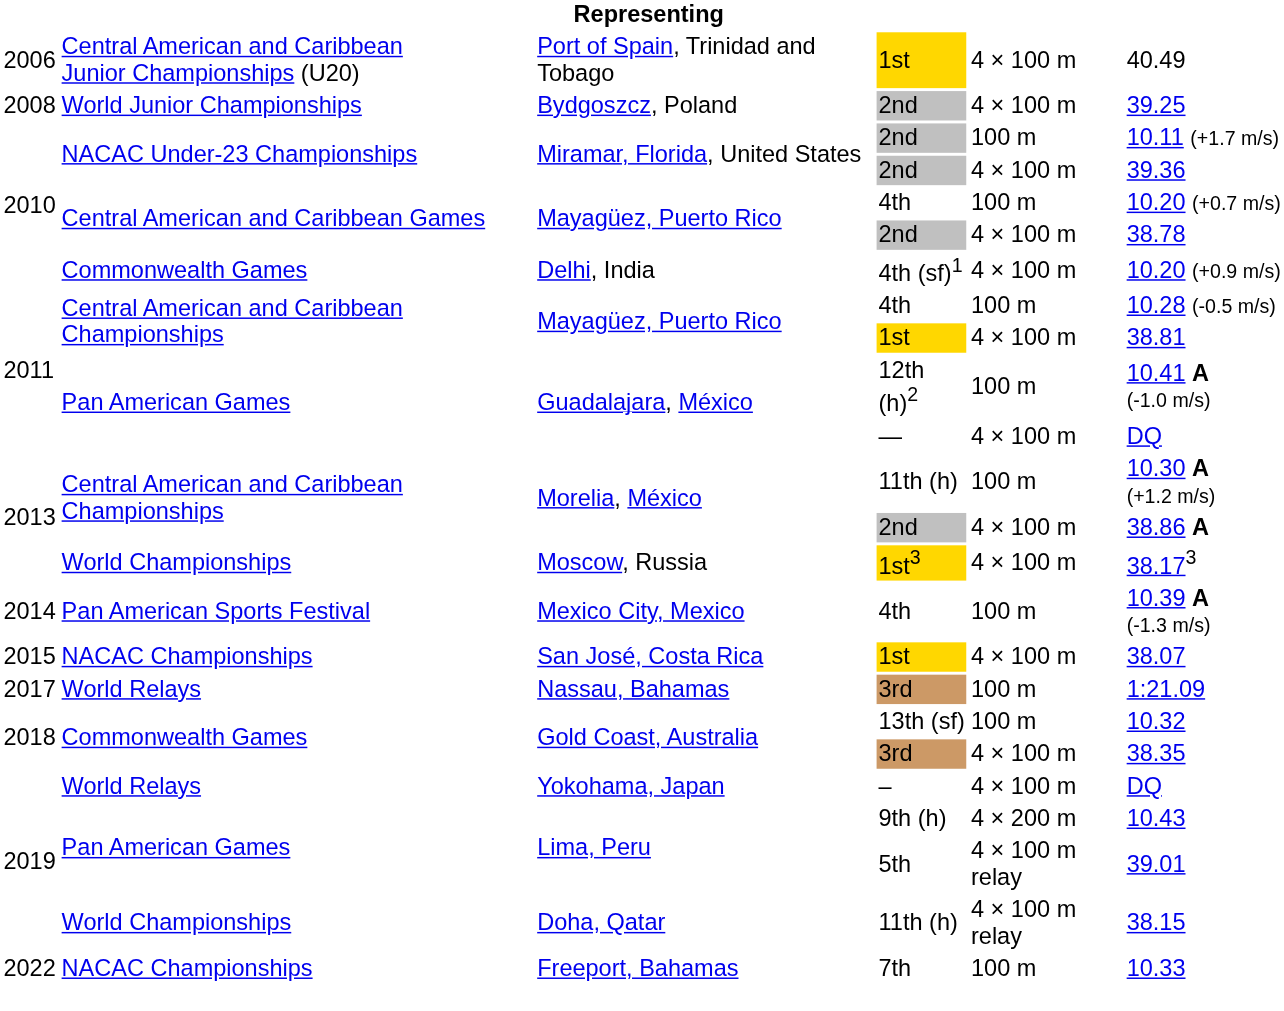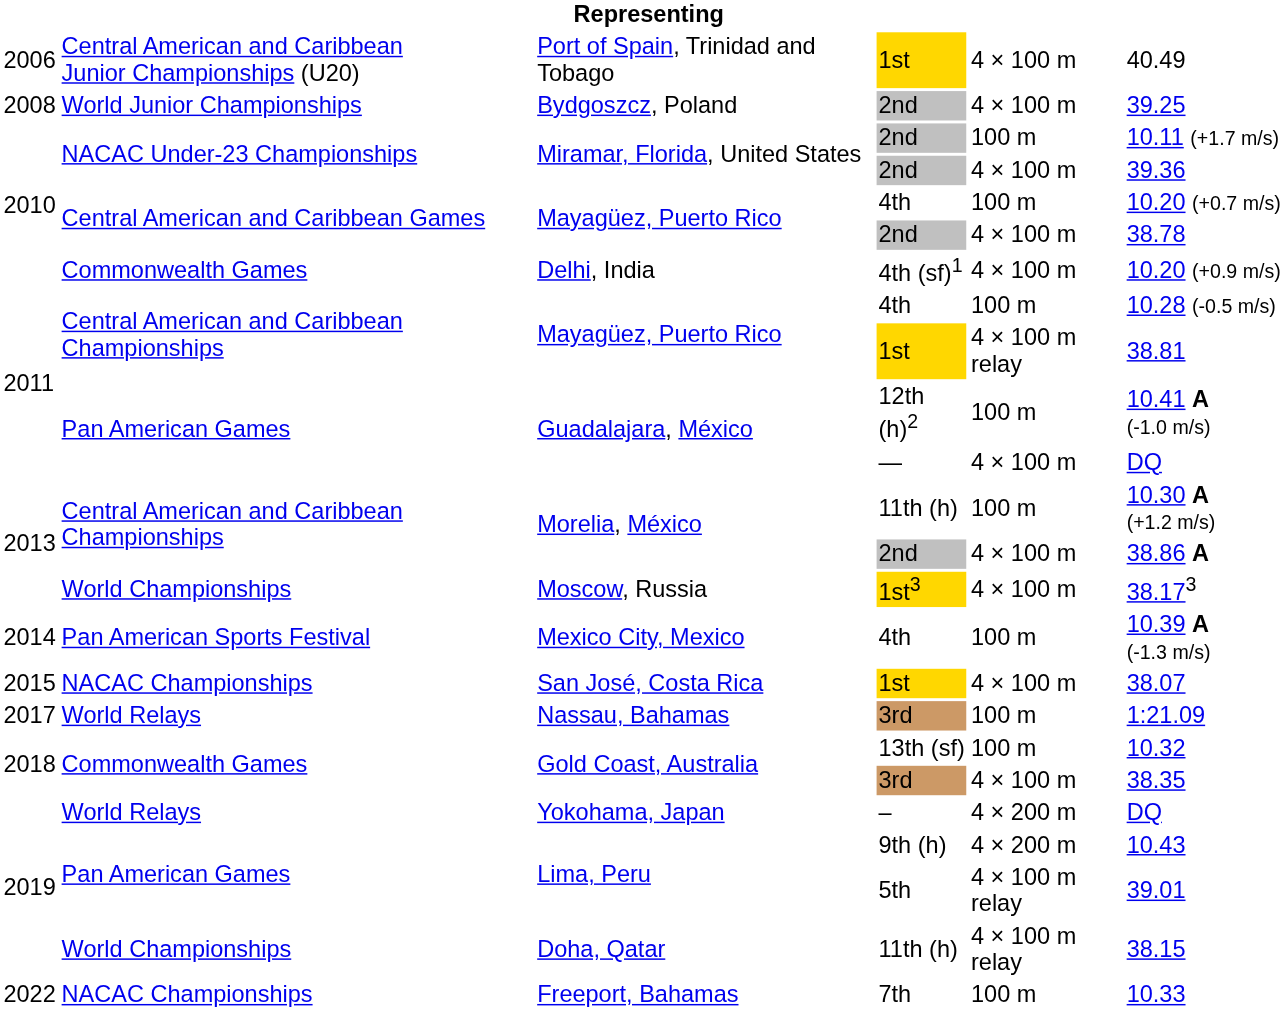Mayagüez, Puerto Rico / 1st | column 5: 4 × 100 m -> 4 × 100 m relay
Yokohama, Japan | column 5: 4 × 100 m -> 4 × 200 m
